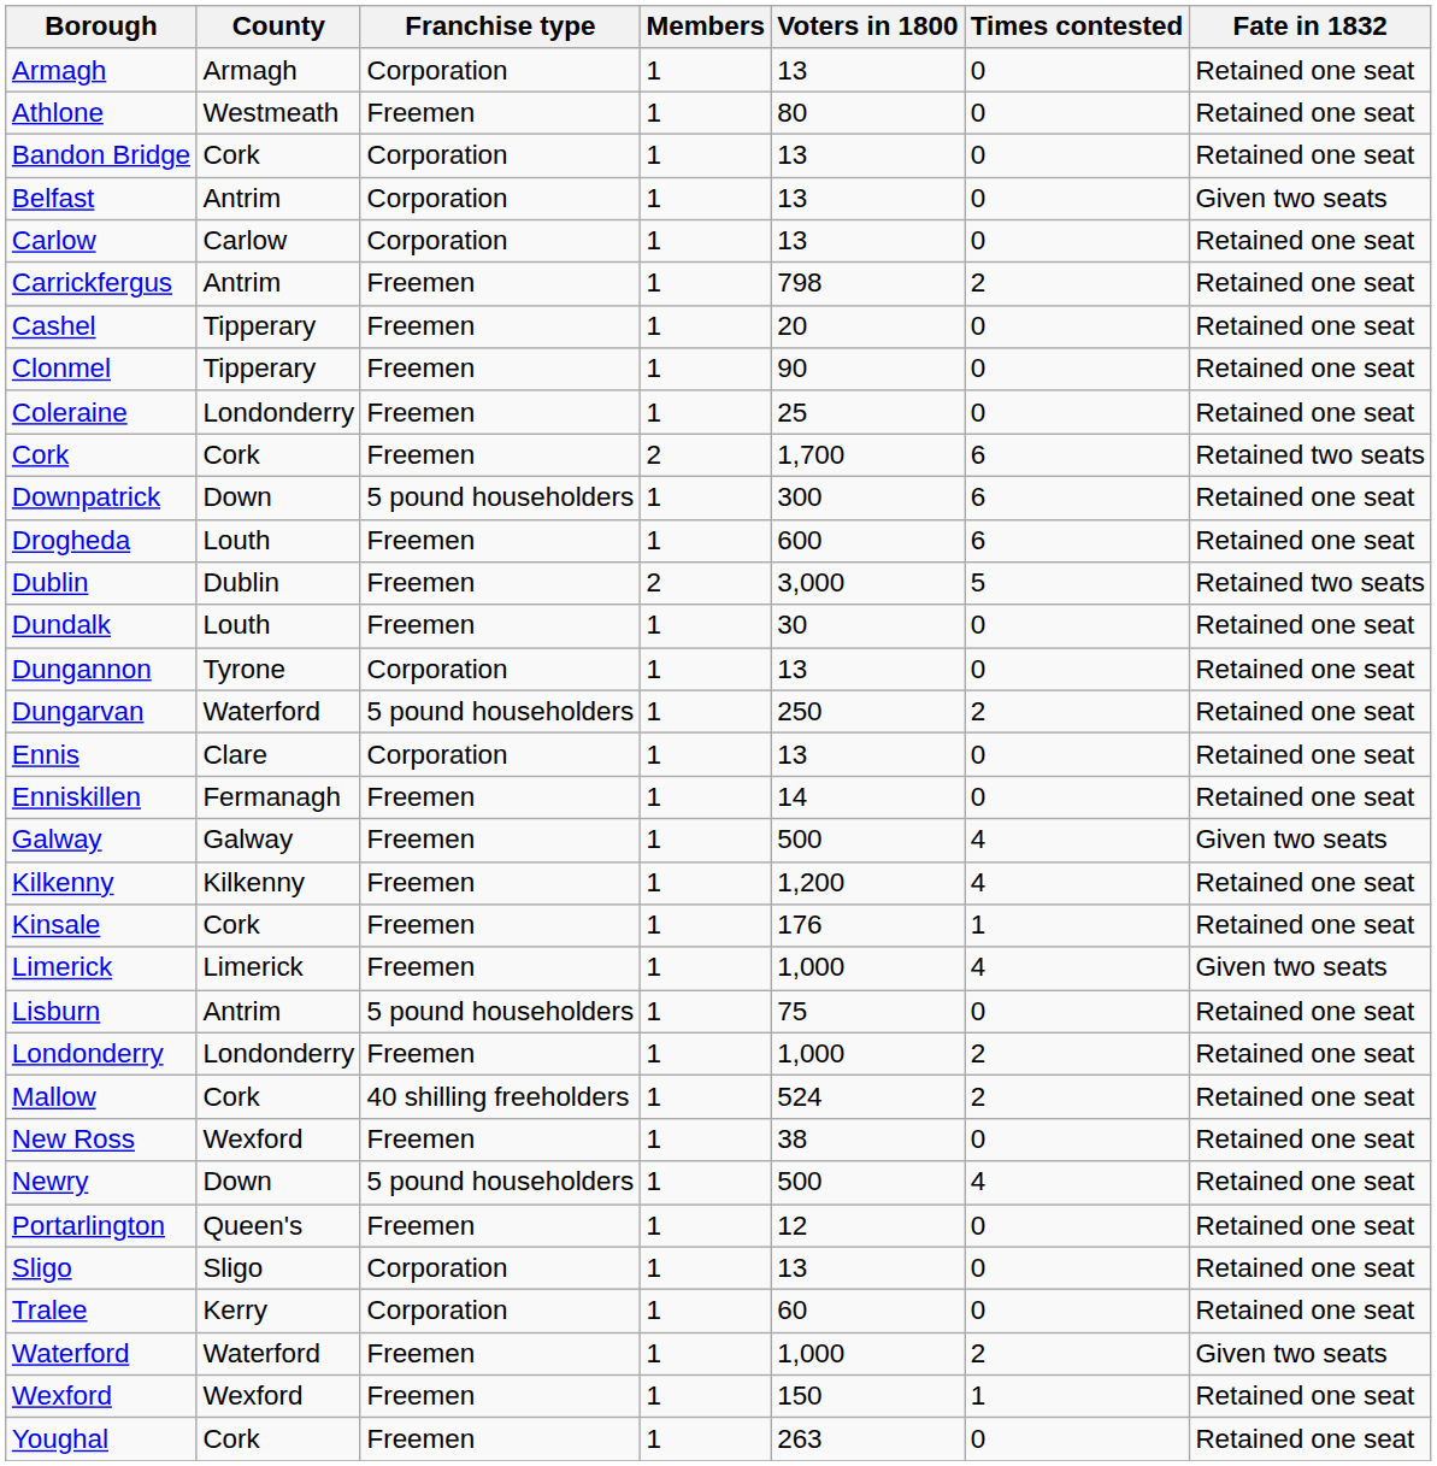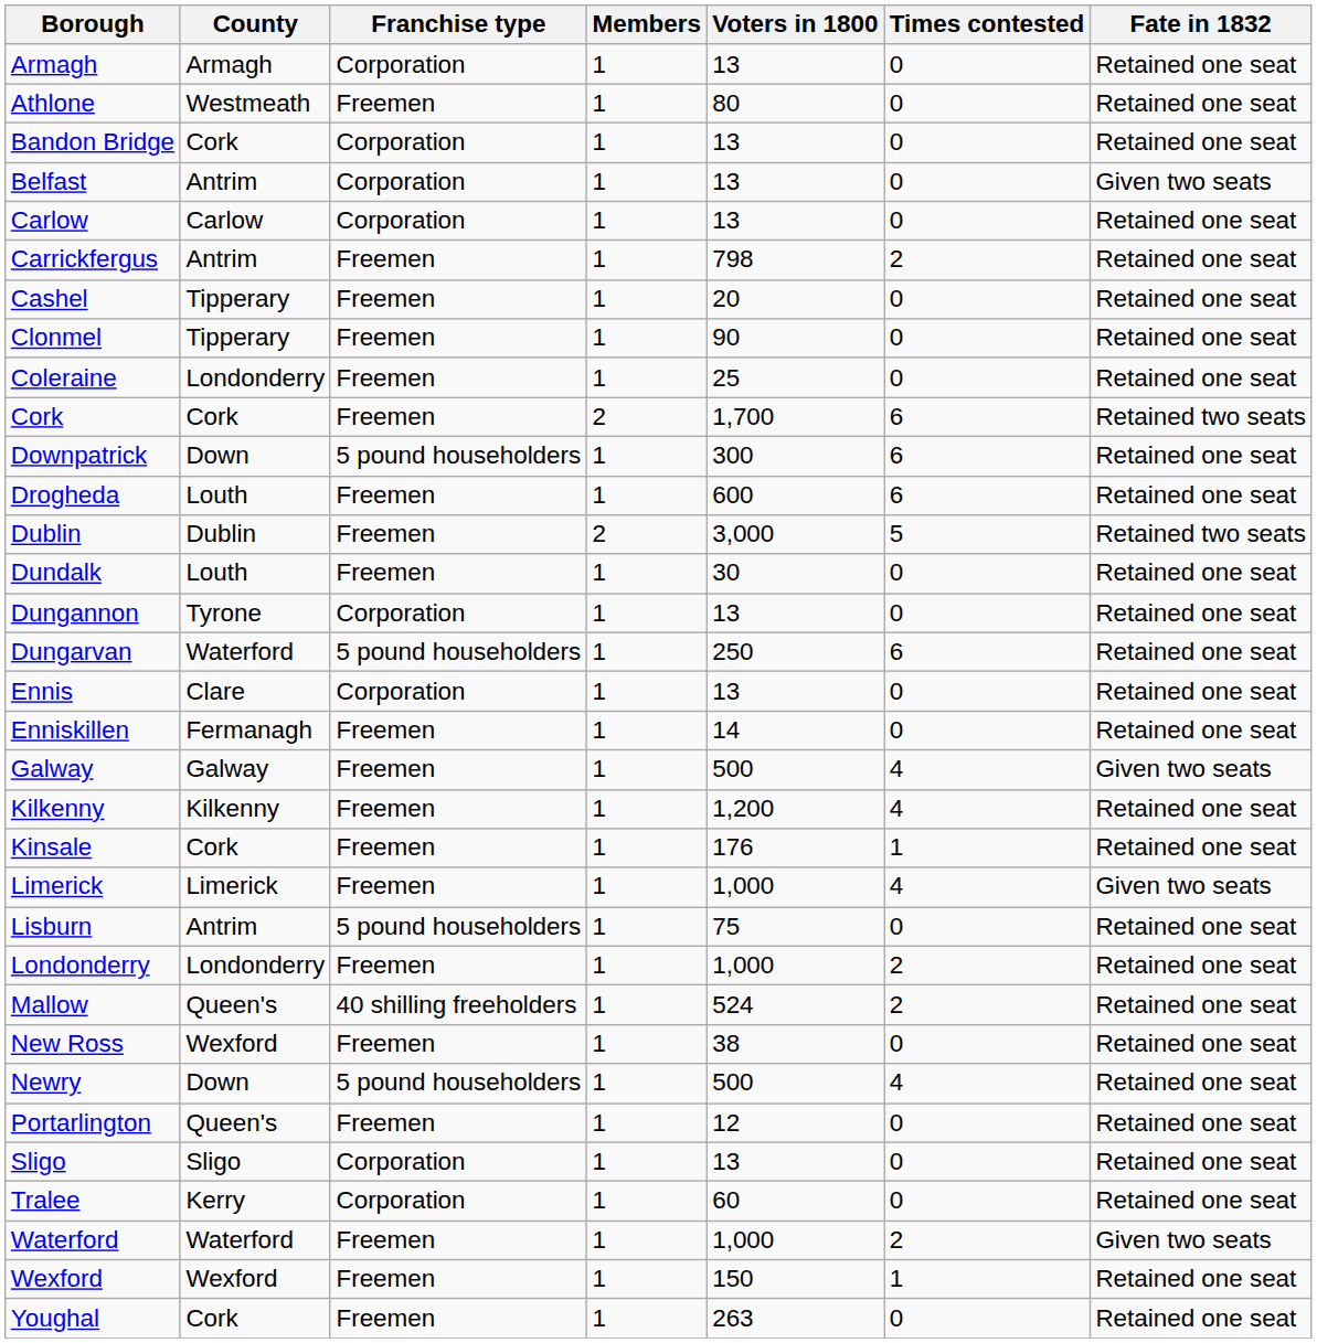Dungarvan | Times contested: 2 -> 6
Mallow | County: Cork -> Queen's
